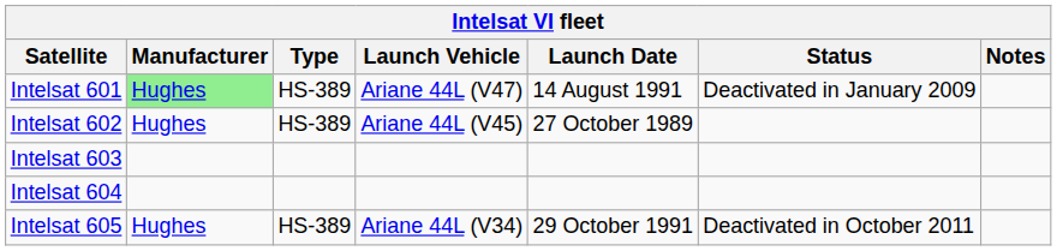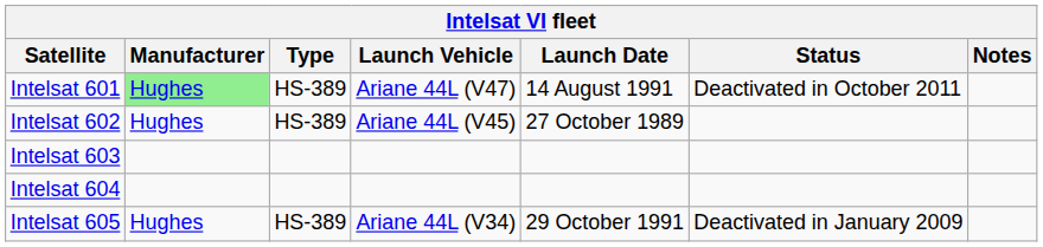Intelsat 601 | Status: Deactivated in January 2009 -> Deactivated in October 2011
Intelsat 605 | Status: Deactivated in October 2011 -> Deactivated in January 2009
